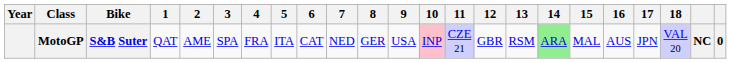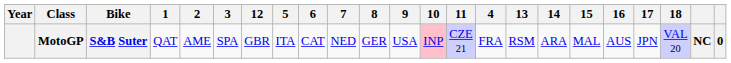columns swapped: 4 <-> 12
MotoGP | 14: lightgreen background -> no background
